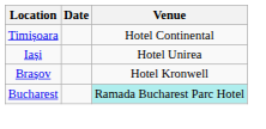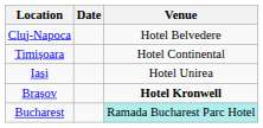+ row: Cluj-Napoca | Hotel Belvedere
Brașov | Venue: normal -> bold
